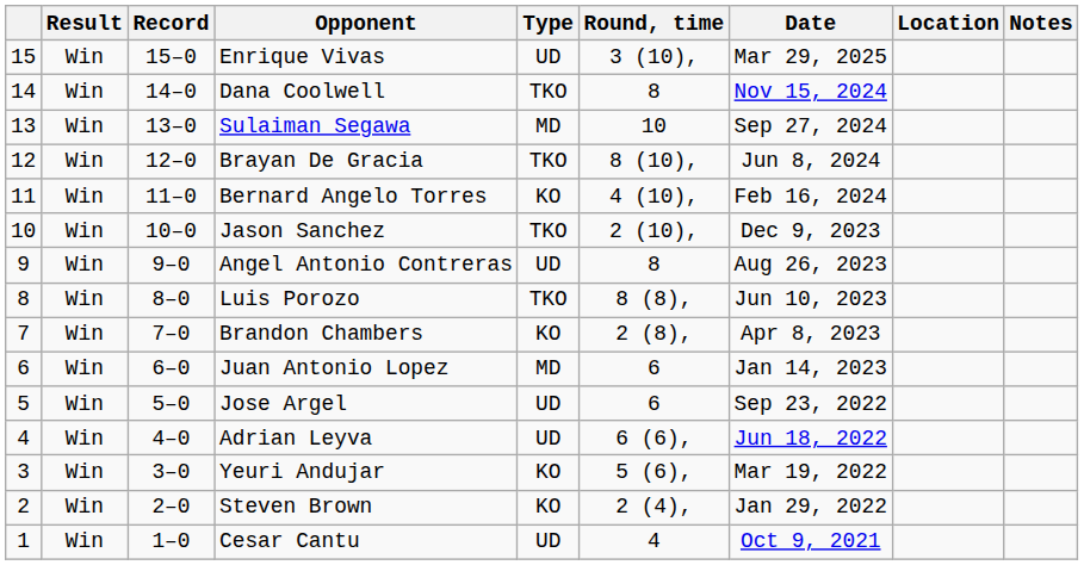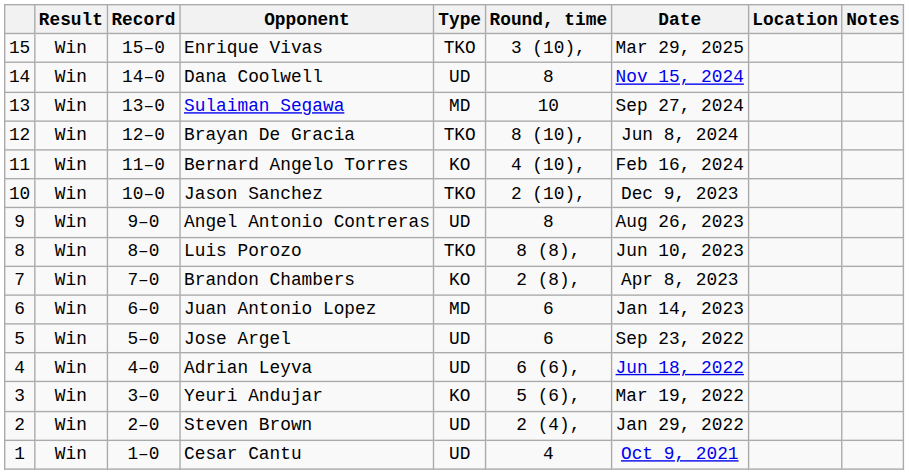Enrique Vivas | Type: UD -> TKO
Dana Coolwell | Type: TKO -> UD
Steven Brown | Type: KO -> UD
